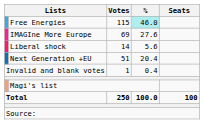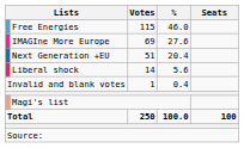Free Energies | %: paleturquoise background -> no background
rows swapped: Next Generation +EU <-> Liberal shock
